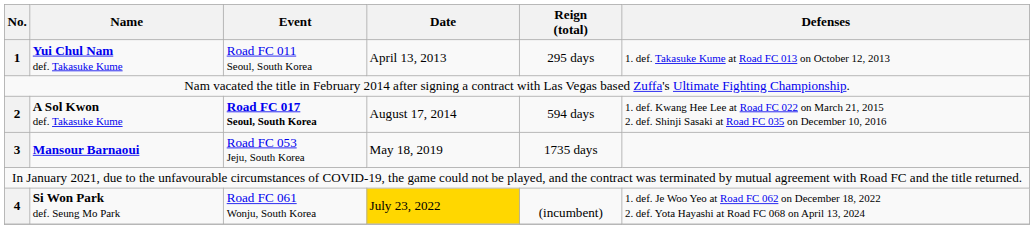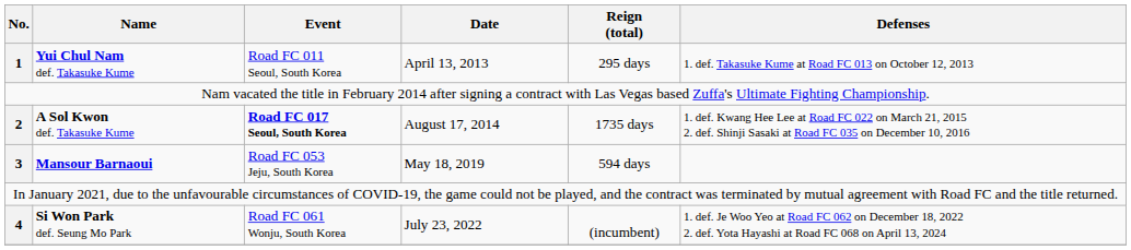A Sol Kwon def. Takasuke Kume | Reign (total): 594 days -> 1735 days
Mansour Barnaoui | Reign (total): 1735 days -> 594 days
Si Won Park def. Seung Mo Park | Date: gold background -> no background
